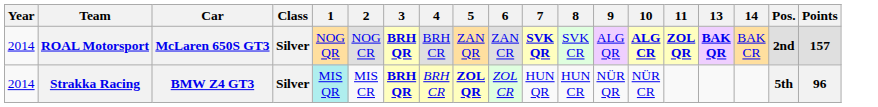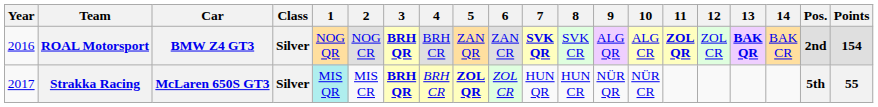+ column: 12 | ZOL CR
ROAL Motorsport | Year: 2014 -> 2016
ROAL Motorsport | Car: McLaren 650S GT3 -> BMW Z4 GT3
ROAL Motorsport | 10: bold -> normal
ROAL Motorsport | Points: 157 -> 154
Strakka Racing | Year: 2014 -> 2017
Strakka Racing | Car: BMW Z4 GT3 -> McLaren 650S GT3
Strakka Racing | Points: 96 -> 55
